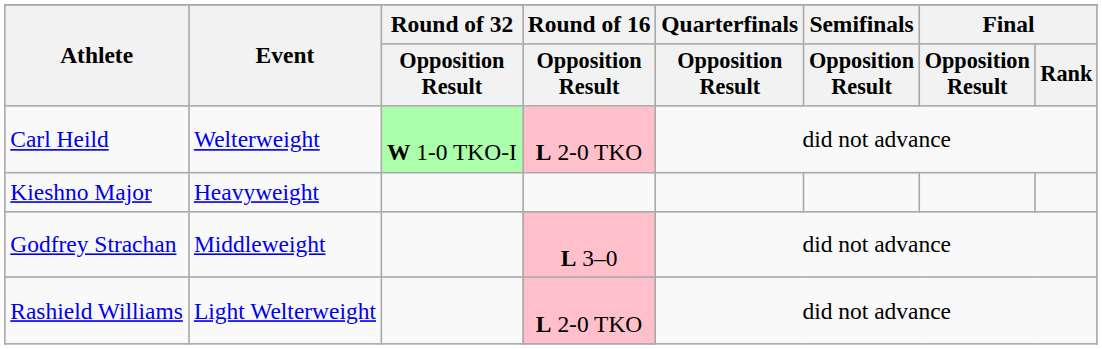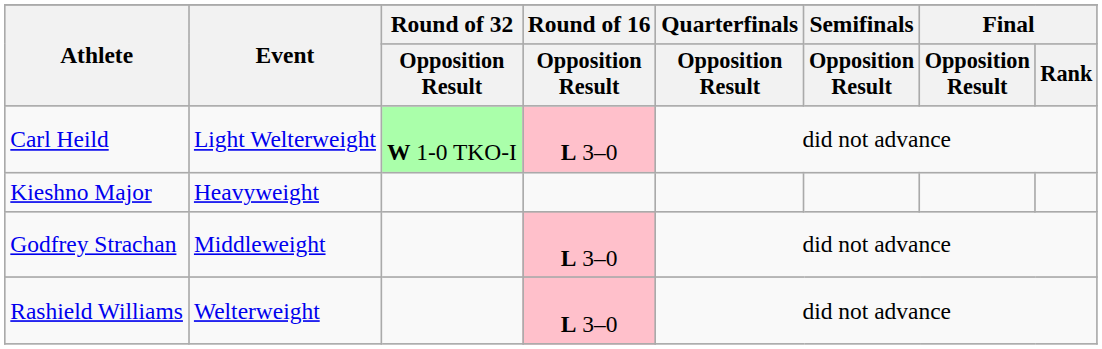Carl Heild | Event: Welterweight -> Light Welterweight
Carl Heild | Round of 16 / Opposition Result: L 2-0 TKO -> L 3–0
Rashield Williams | Event: Light Welterweight -> Welterweight
Rashield Williams | Round of 16 / Opposition Result: L 2-0 TKO -> L 3–0
